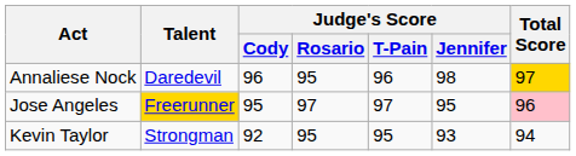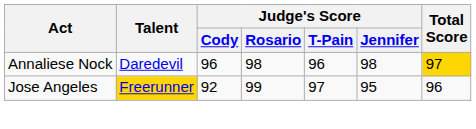Annaliese Nock | Judge's Score / Rosario: 95 -> 98
Jose Angeles | Judge's Score / Cody: 95 -> 92
Jose Angeles | Judge's Score / Rosario: 97 -> 99
Jose Angeles | Total Score: pink background -> no background
- row: Kevin Taylor | Strongman | 92 | 95 | 95 | 93 | 94
